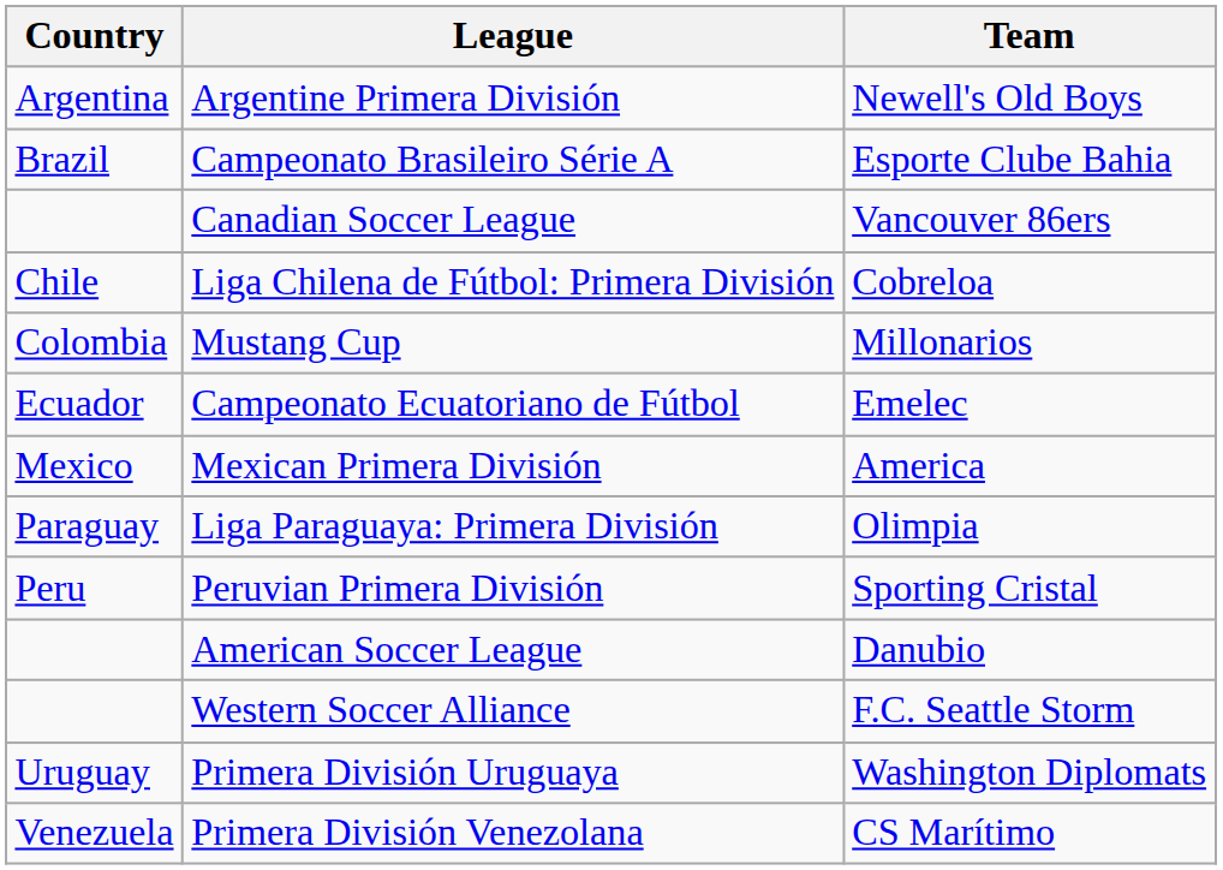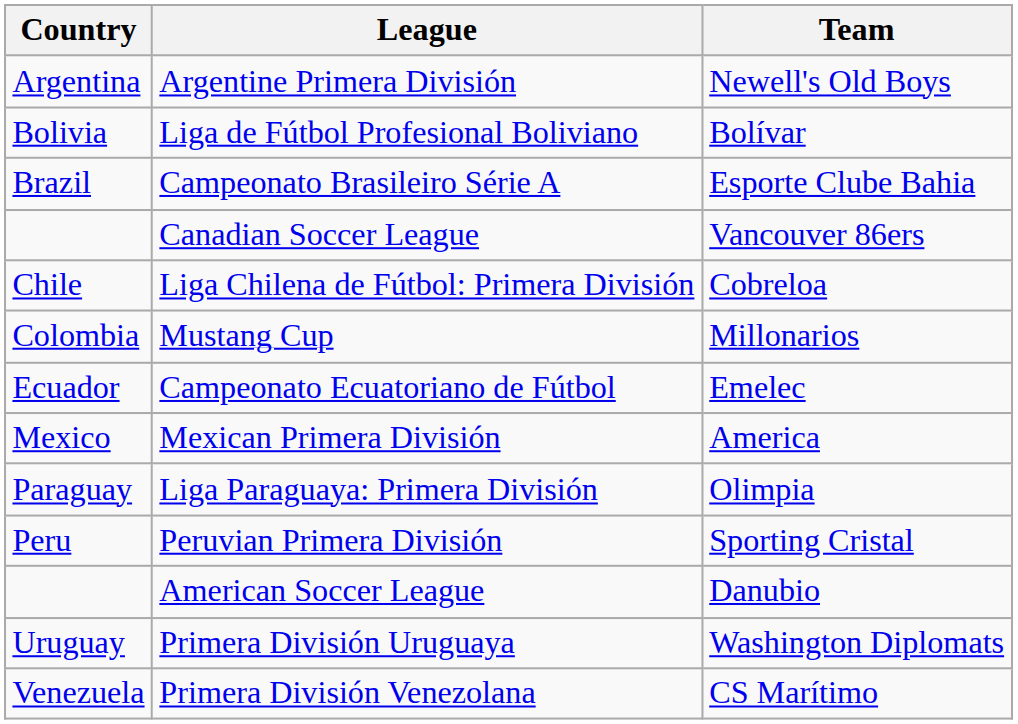+ row: Bolivia | Liga de Fútbol Profesional Boliviano | Bolívar
- row: Western Soccer Alliance | F.C. Seattle Storm
